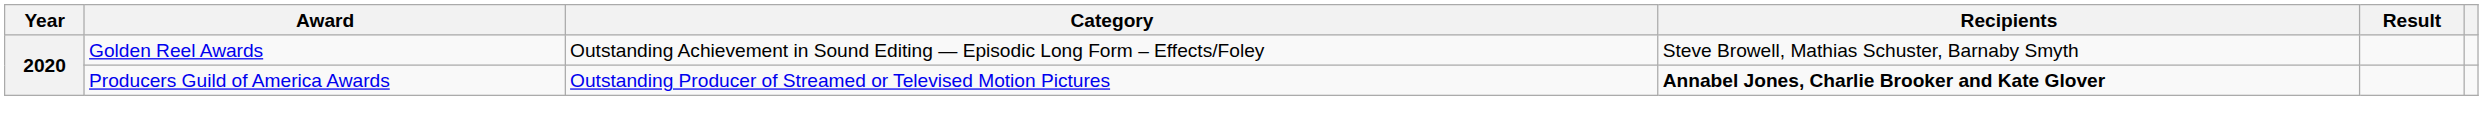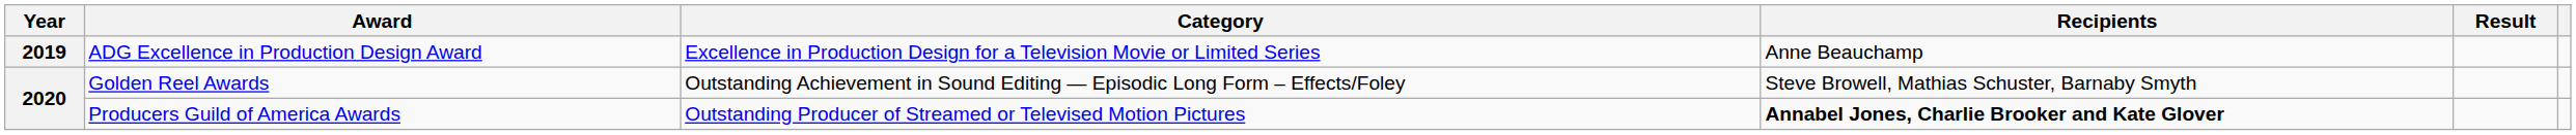+ row: 2019 | ADG Excellence in Production Design Award | Excellence in Production Design for a Television Movie or Limited Series | Anne Beauchamp
